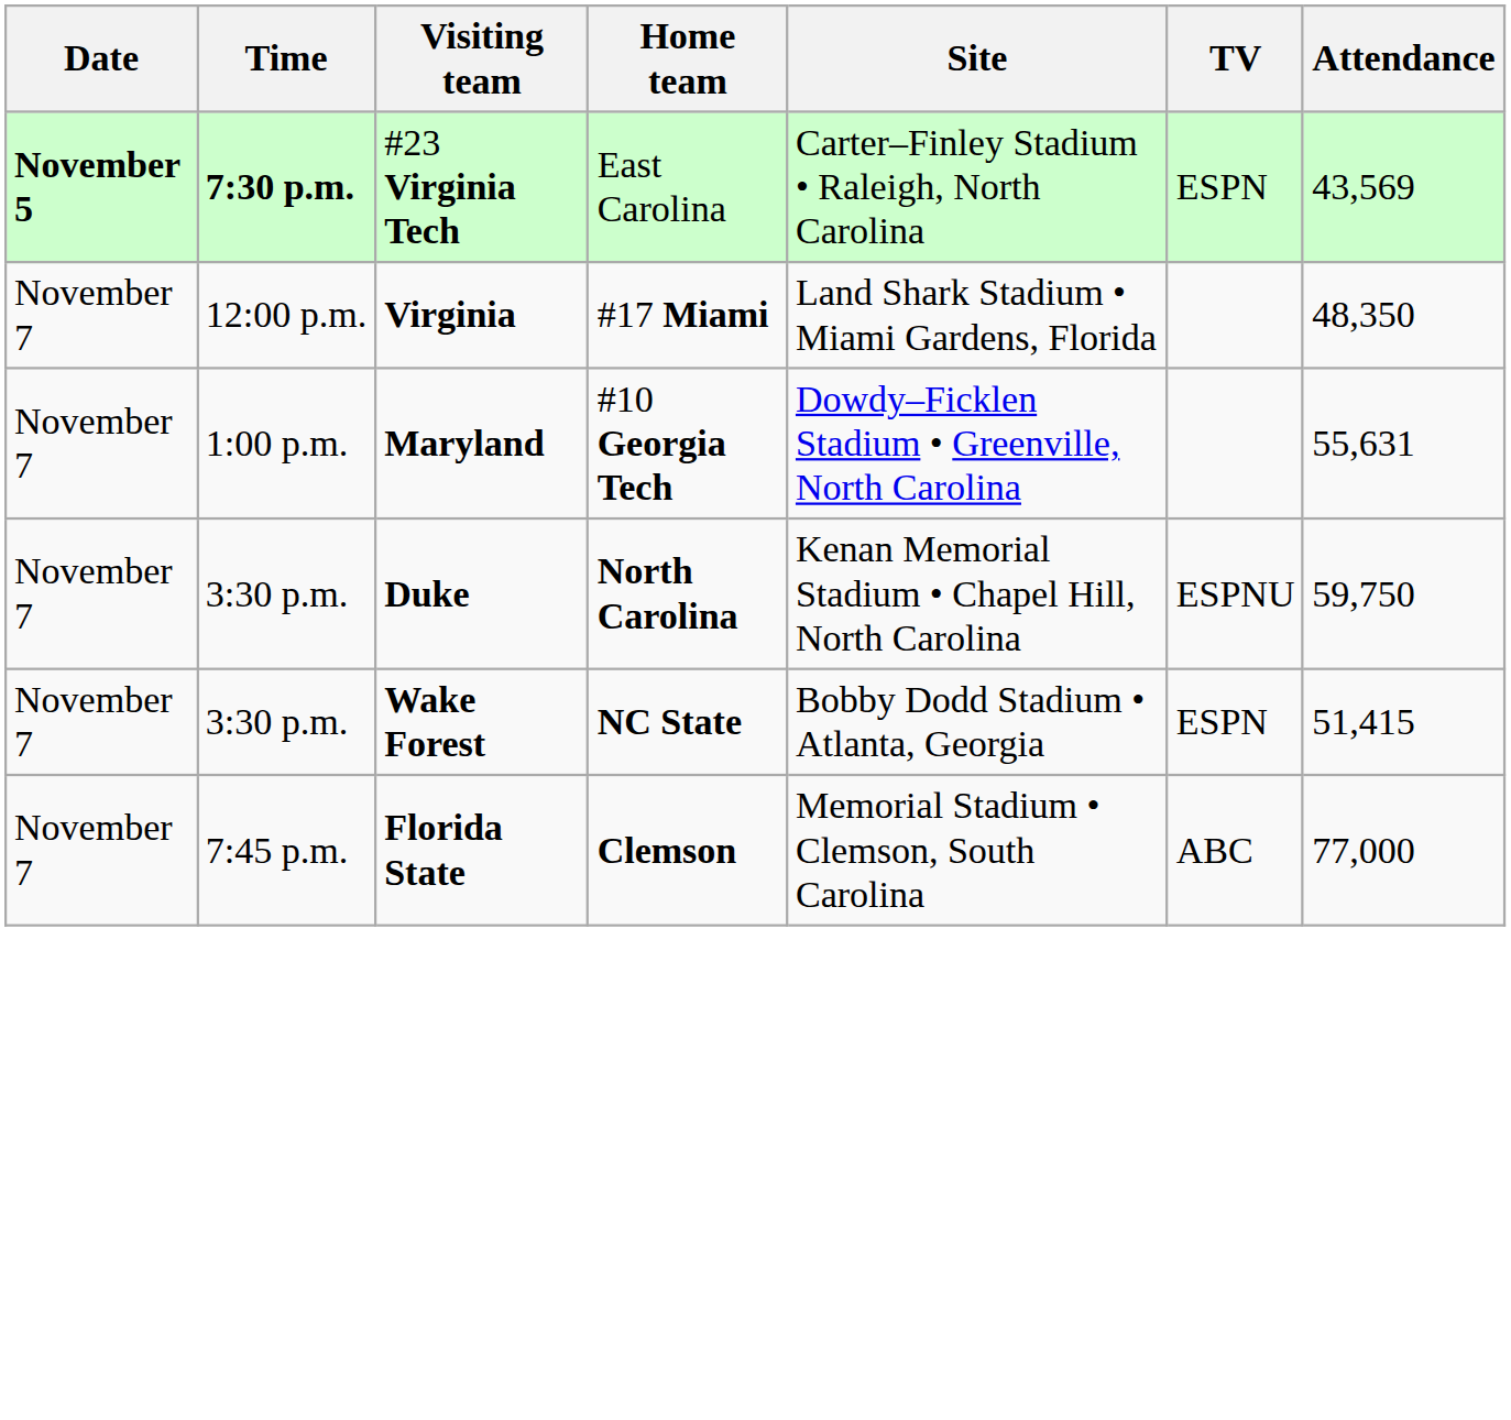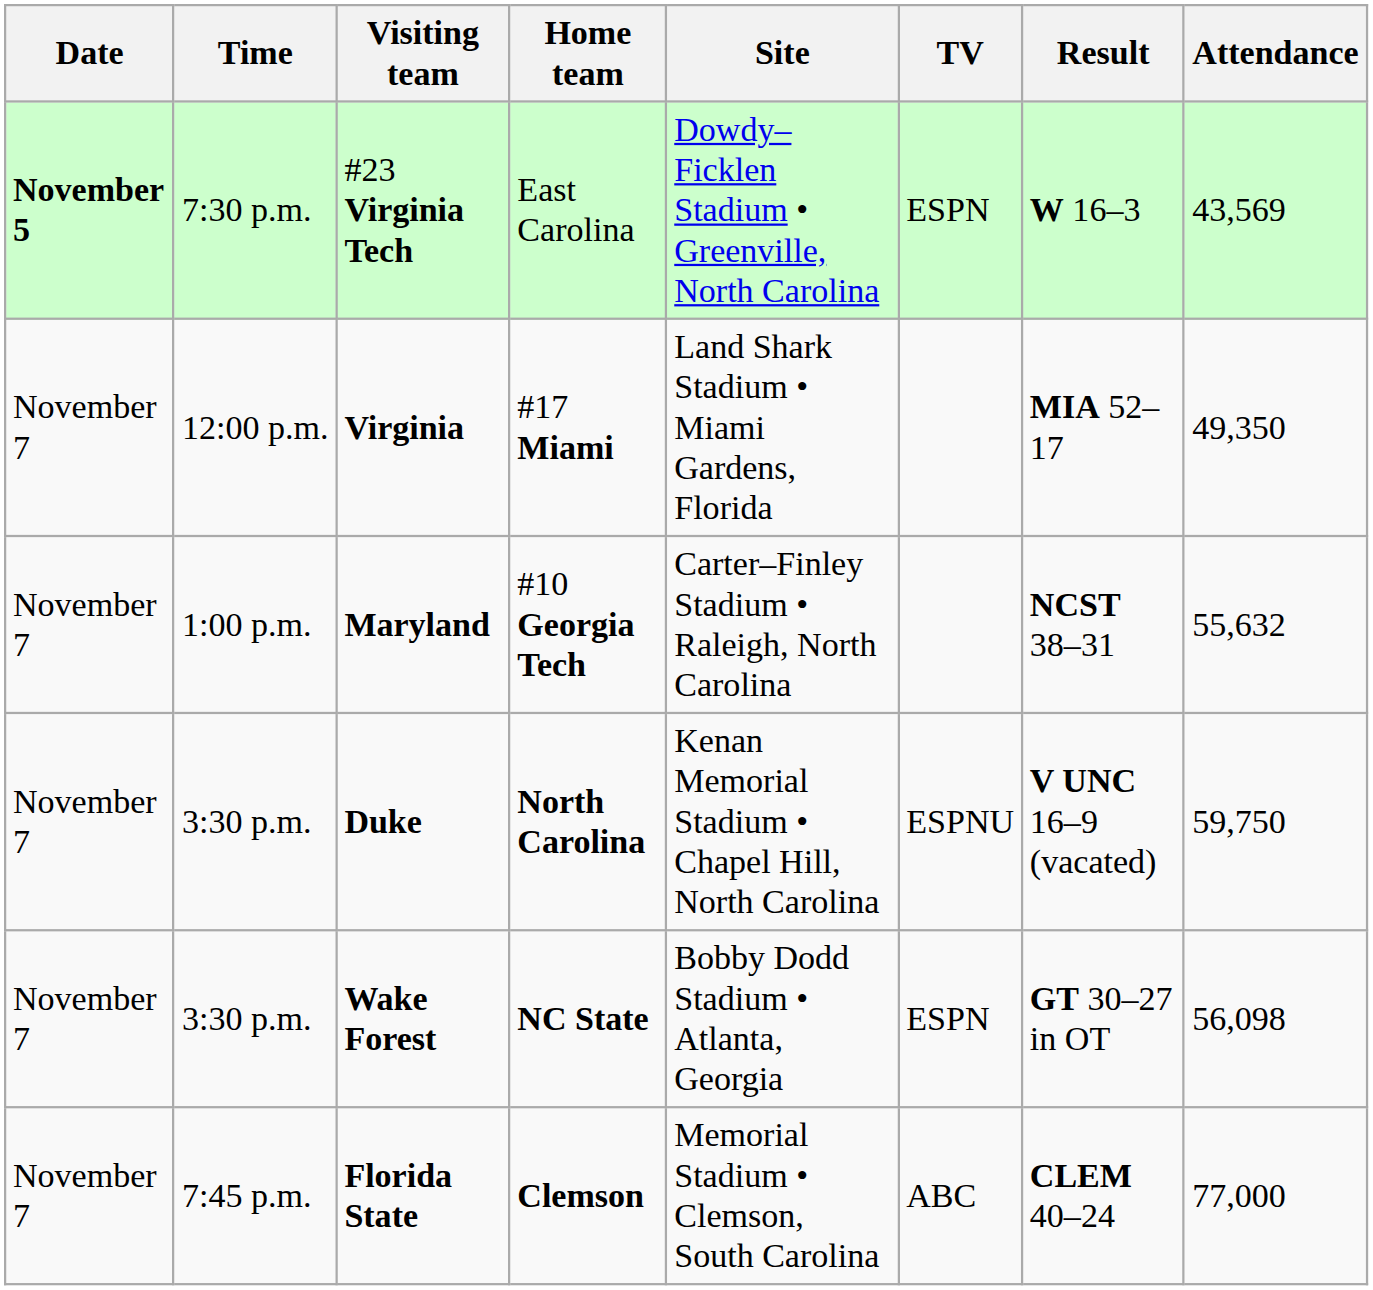+ column: Result | W 16–3 | MIA 52–17 | NCST 38–31 | V UNC 16–9 (vacated) | GT 30–27 in OT | CLEM 40–24
#23 Virginia Tech | Time: bold -> normal
#23 Virginia Tech | Site: Carter–Finley Stadium • Raleigh, North Carolina -> Dowdy–Ficklen Stadium • Greenville, North Carolina
Virginia | Attendance: 48,350 -> 49,350
Maryland | Site: Dowdy–Ficklen Stadium • Greenville, North Carolina -> Carter–Finley Stadium • Raleigh, North Carolina
Maryland | Attendance: 55,631 -> 55,632
Wake Forest | Attendance: 51,415 -> 56,098
